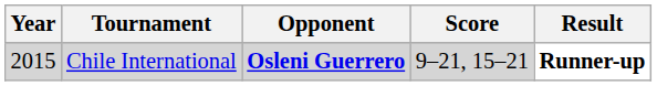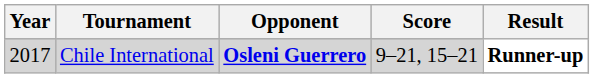Chile International | Year: 2015 -> 2017
